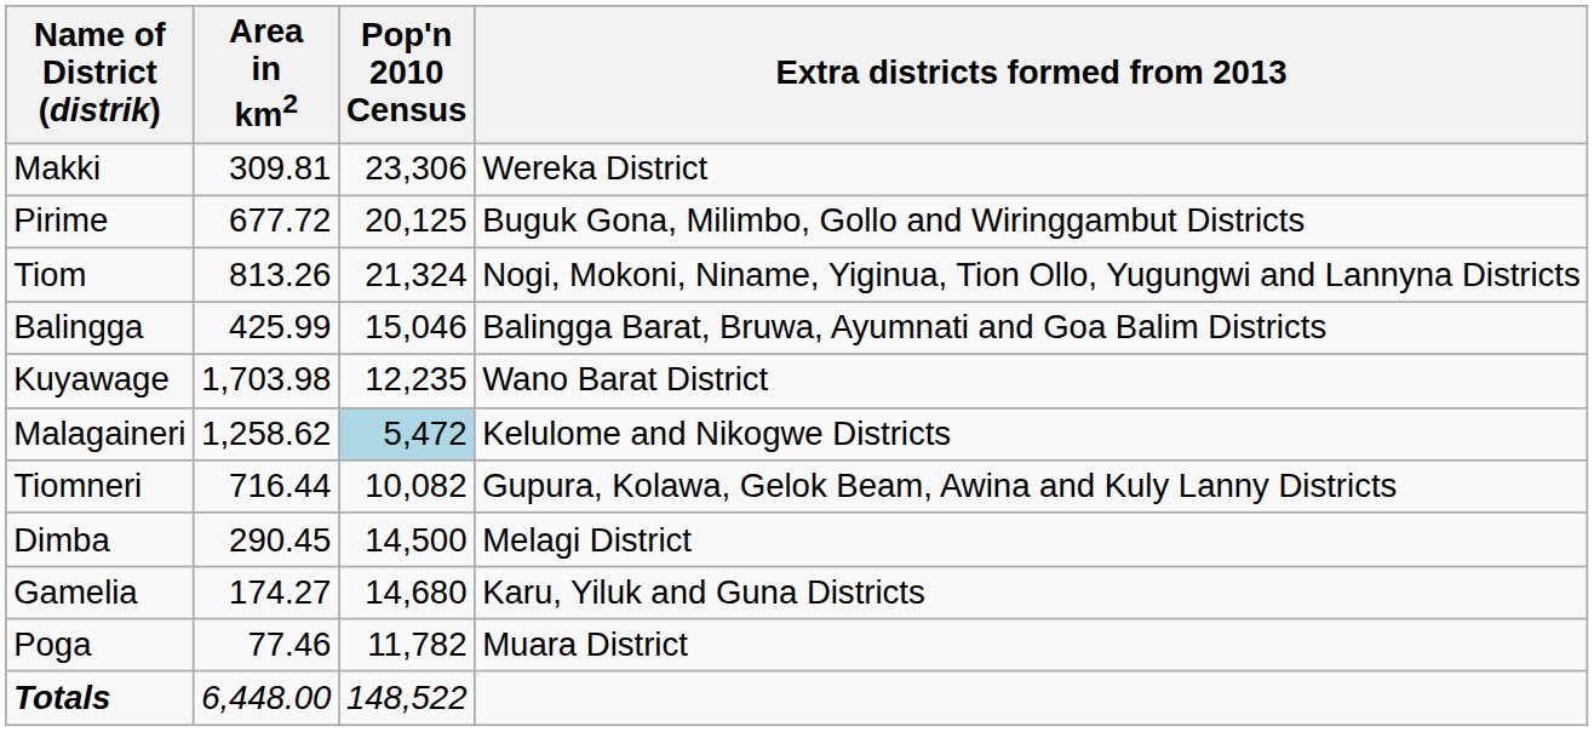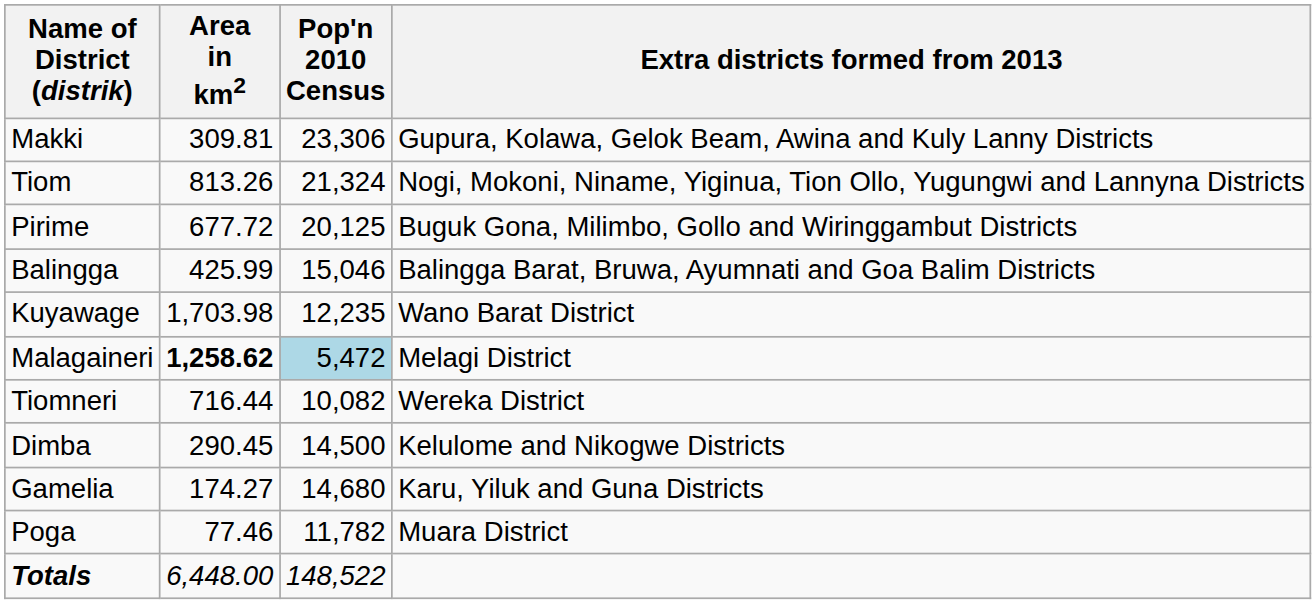Makki | Extra districts formed from 2013: Wereka District -> Gupura, Kolawa, Gelok Beam, Awina and Kuly Lanny Districts
rows swapped: Pirime <-> Tiom
Malagaineri | Area in km2: normal -> bold
Malagaineri | Extra districts formed from 2013: Kelulome and Nikogwe Districts -> Melagi District
Tiomneri | Extra districts formed from 2013: Gupura, Kolawa, Gelok Beam, Awina and Kuly Lanny Districts -> Wereka District
Dimba | Extra districts formed from 2013: Melagi District -> Kelulome and Nikogwe Districts
